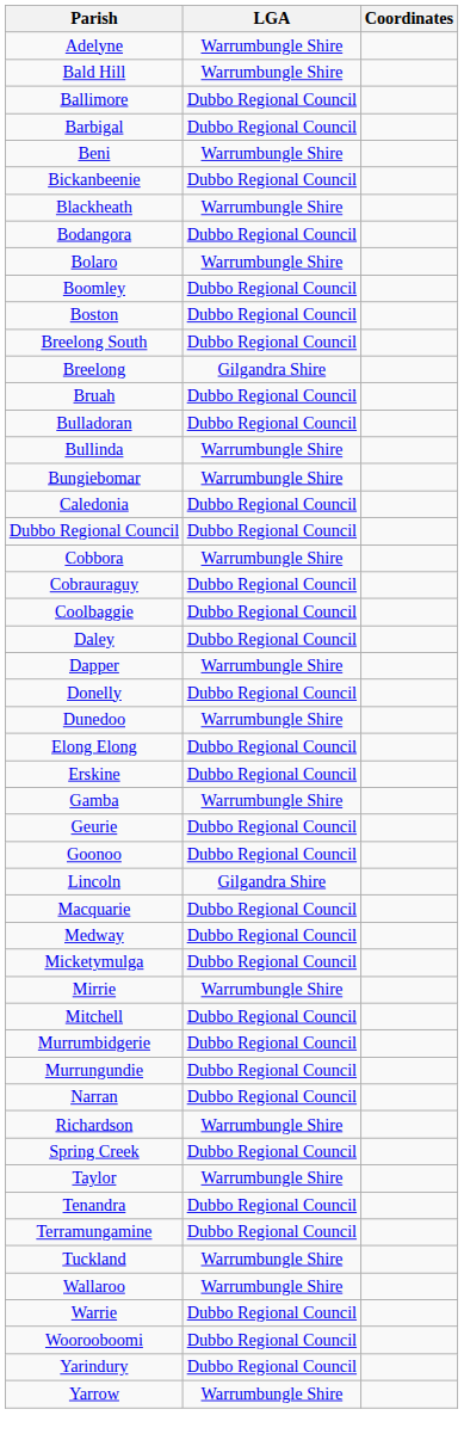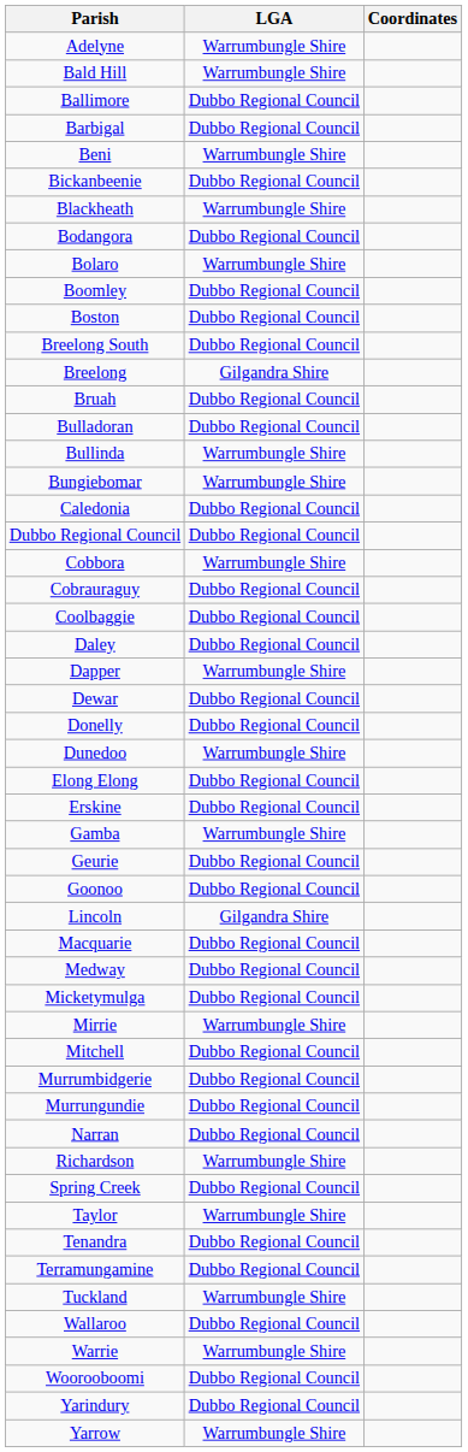+ row: Dewar | Dubbo Regional Council
Wallaroo | LGA: Warrumbungle Shire -> Dubbo Regional Council
Warrie | LGA: Dubbo Regional Council -> Warrumbungle Shire
